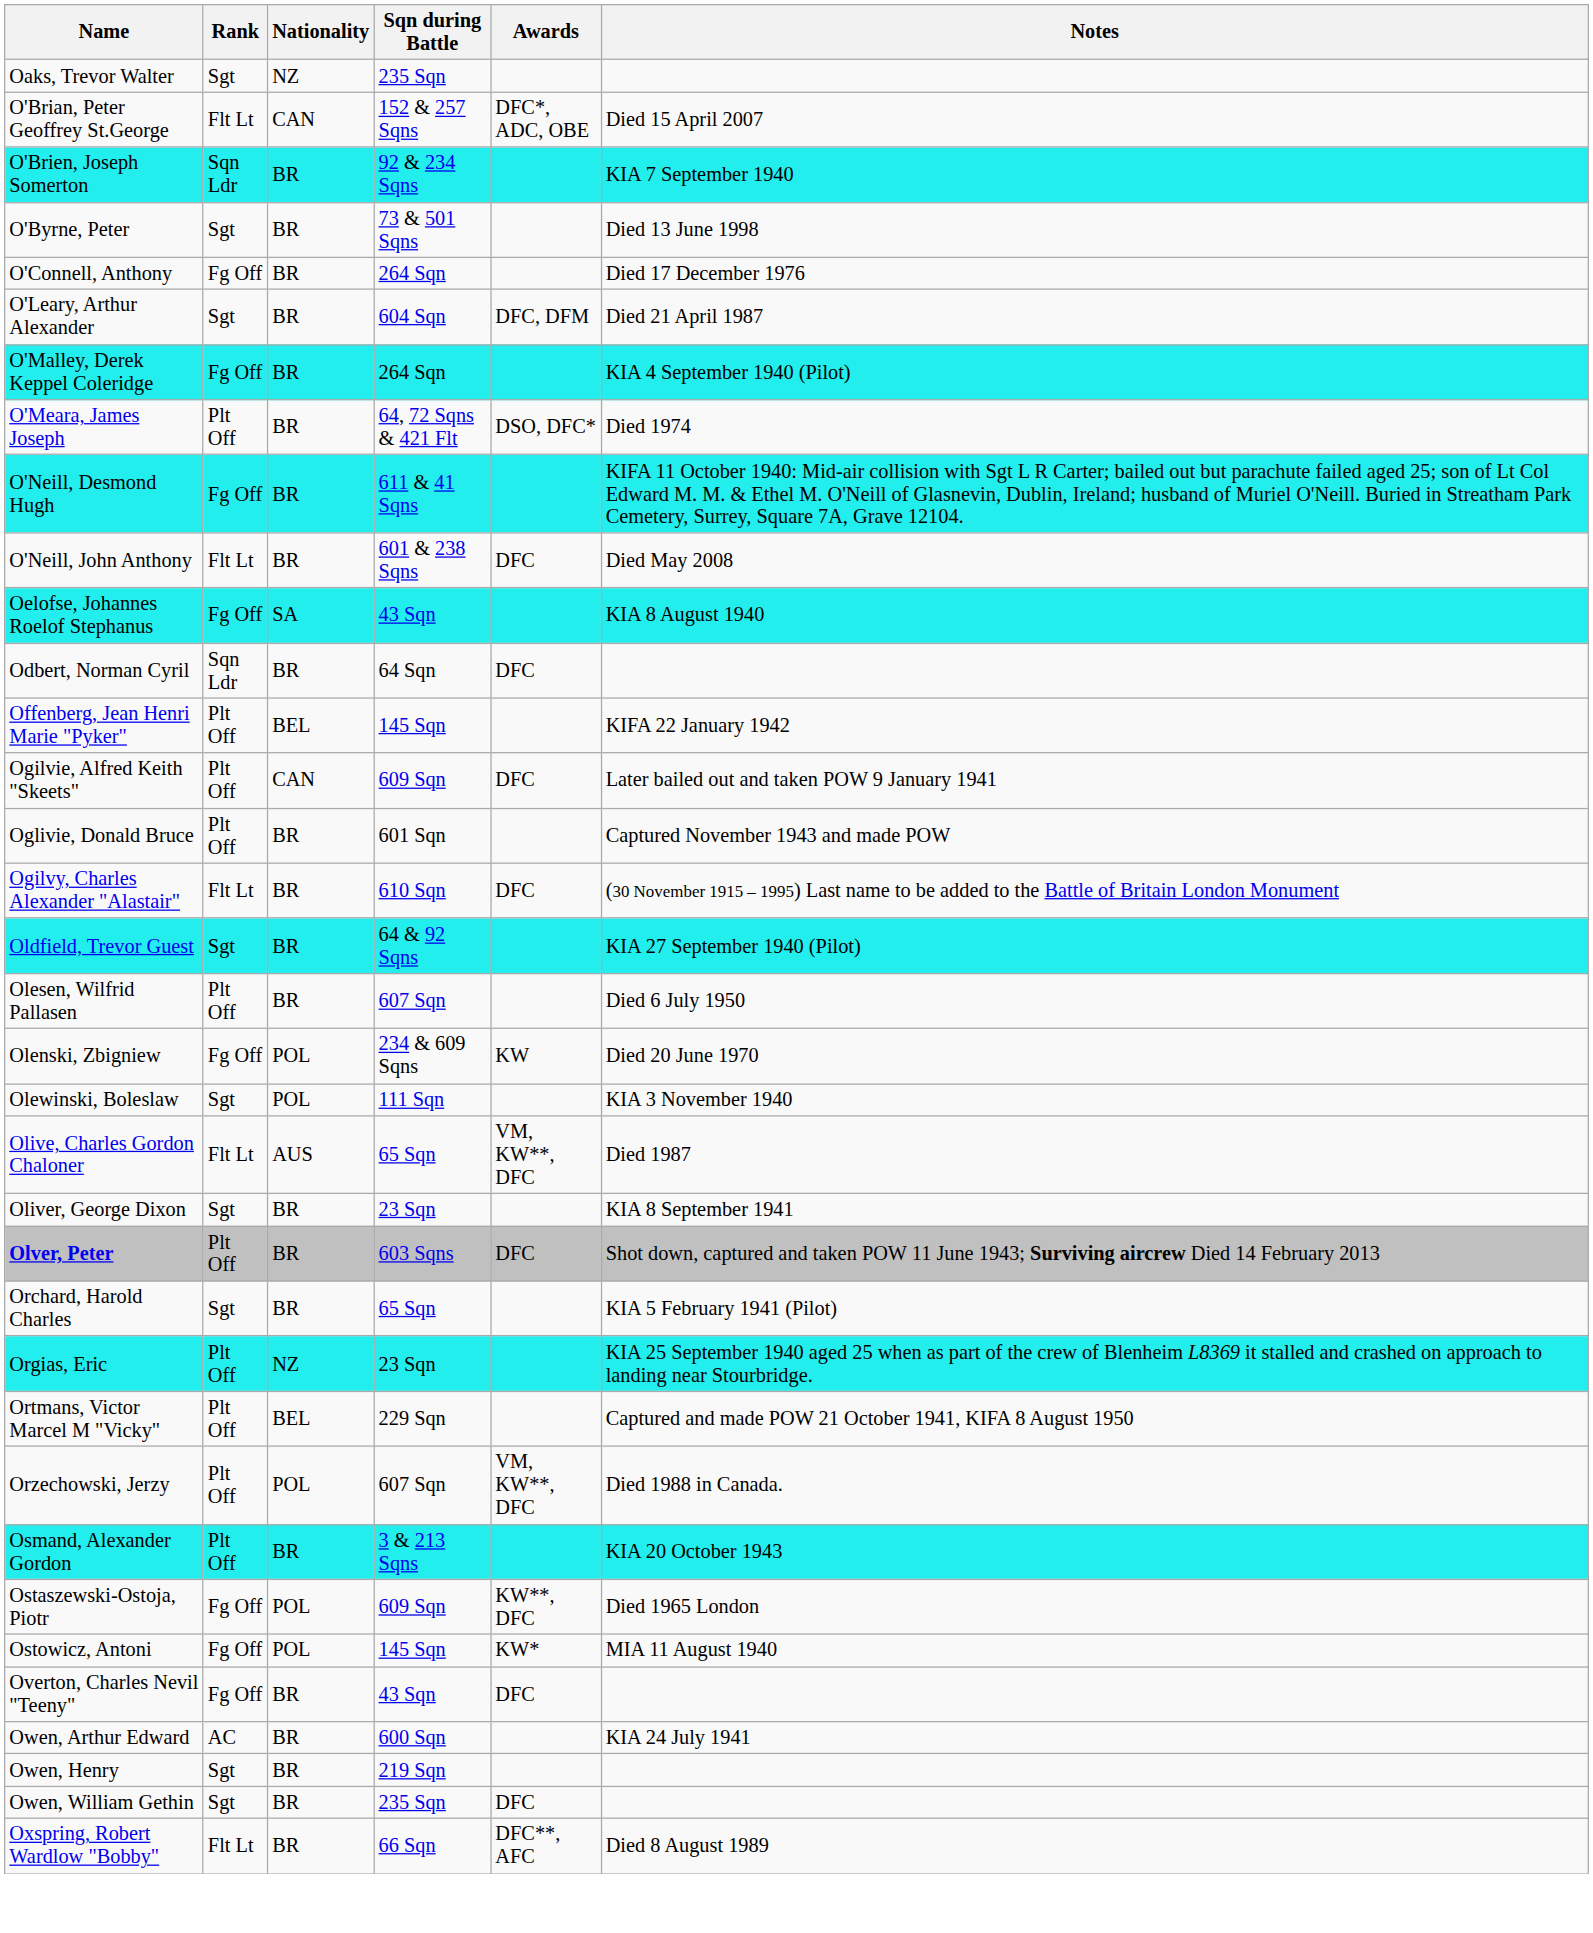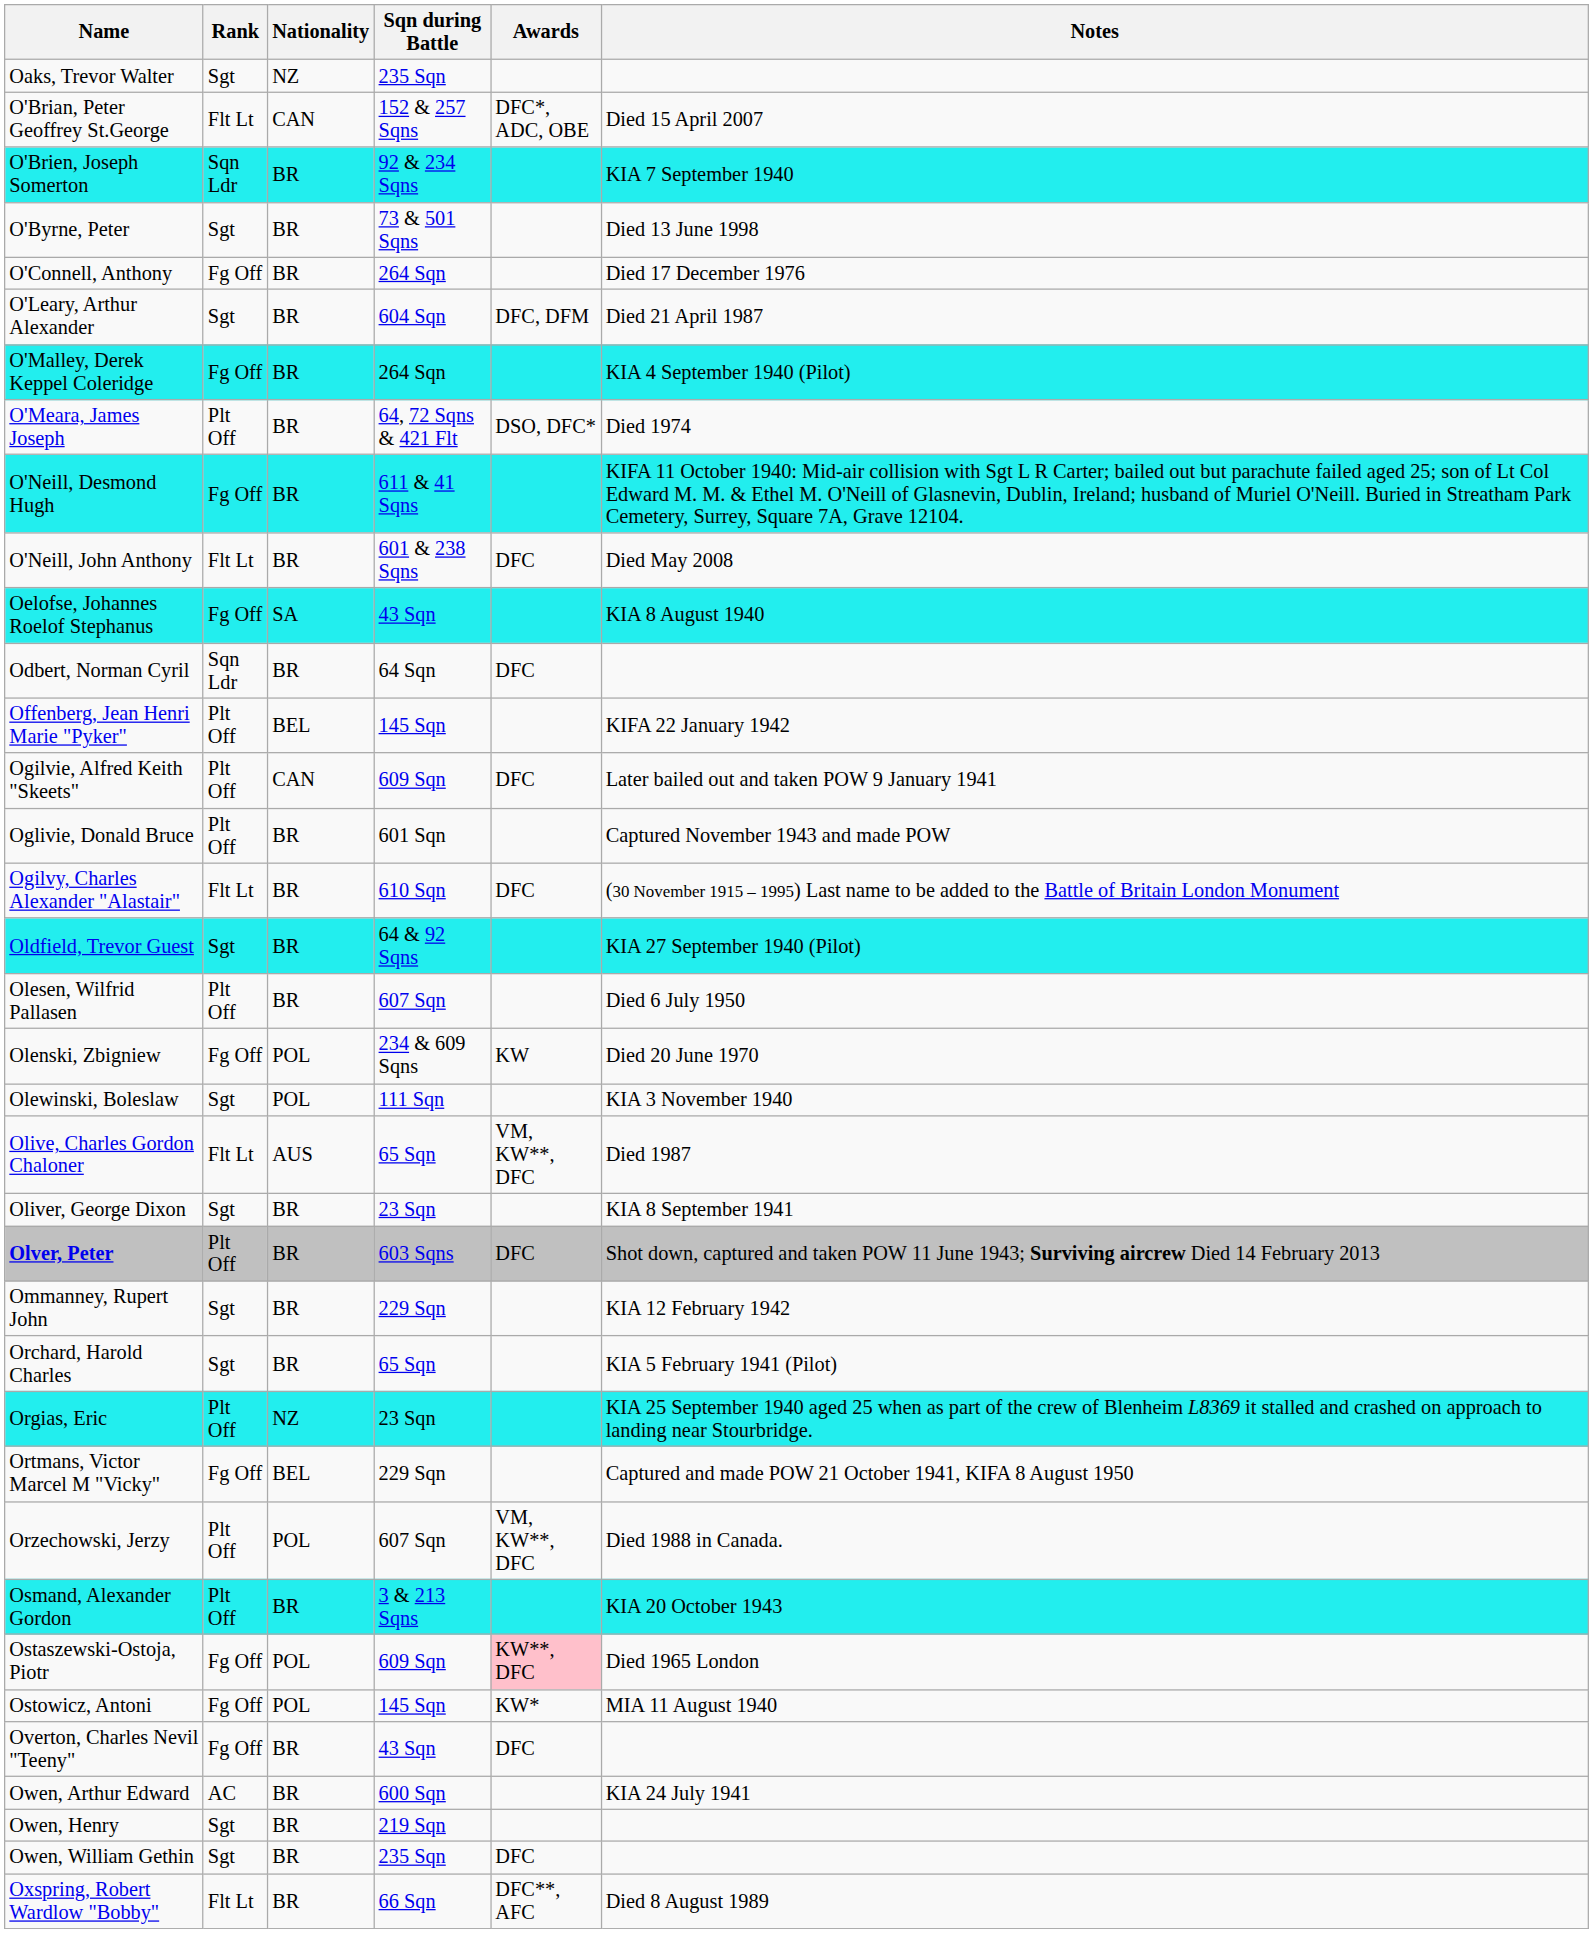+ row: Ommanney, Rupert John | Sgt | BR | 229 Sqn | KIA 12 February 1942
Ortmans, Victor Marcel M "Vicky" | Rank: Plt Off -> Fg Off
Ostaszewski-Ostoja, Piotr | Awards: no background -> pink background
